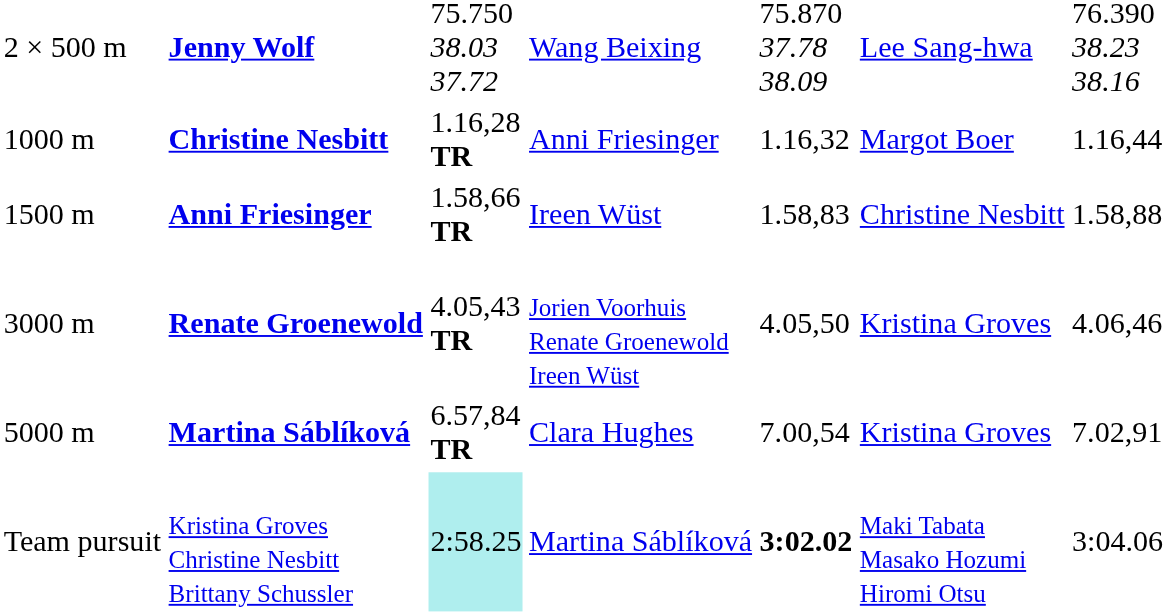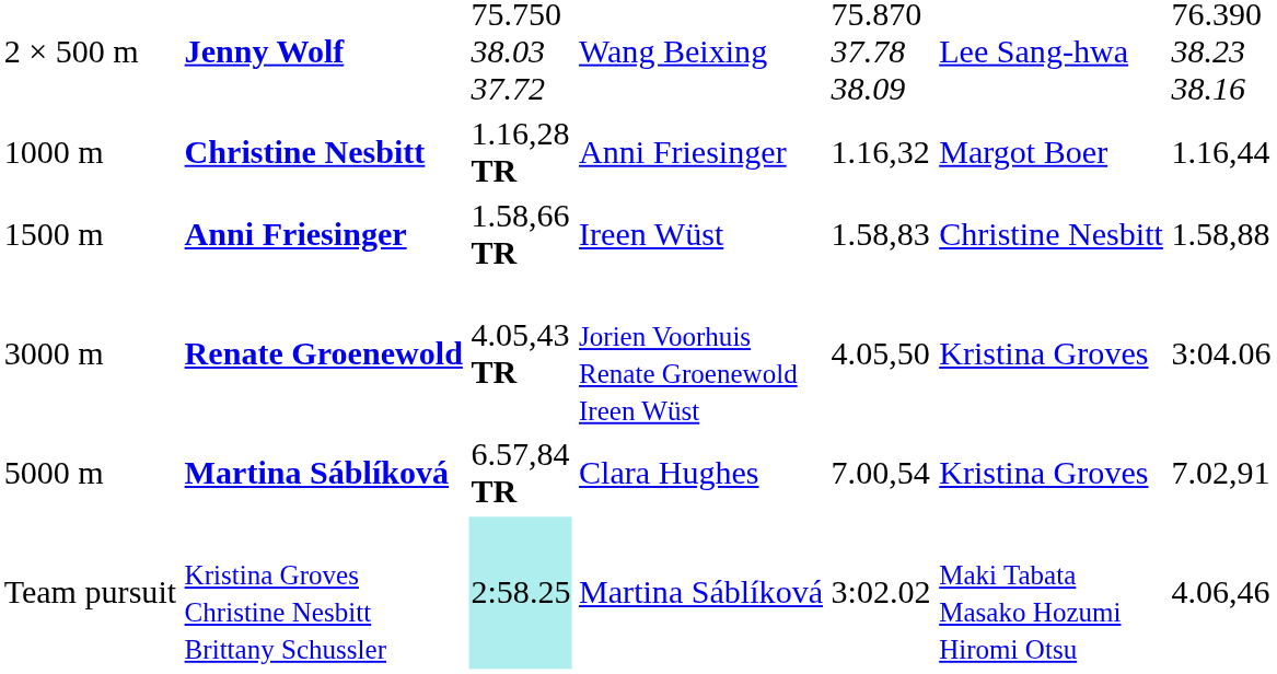Renate Groenewold | column 7: 4.06,46 -> 3:04.06
Kristina Groves Christine Nesbitt Brittany Schussler | column 5: bold -> normal
Kristina Groves Christine Nesbitt Brittany Schussler | column 7: 3:04.06 -> 4.06,46
